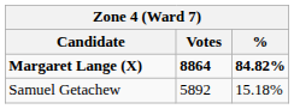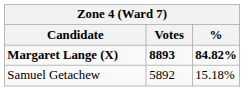Margaret Lange (X) | Votes: 8864 -> 8893
